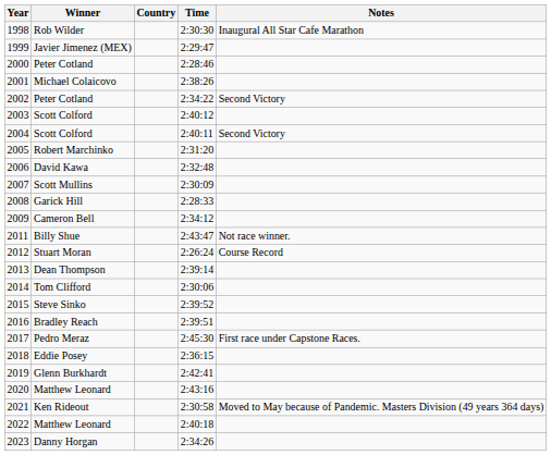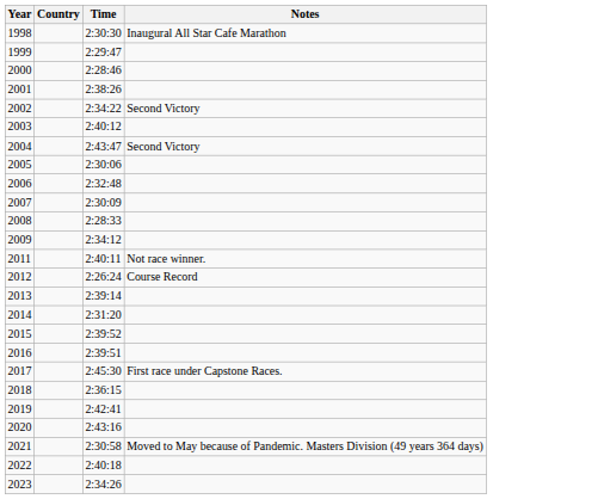- column: Winner | Rob Wilder | Javier Jimenez (MEX) | Peter Cotland | Michael Colaicovo | Peter Cotland | Scott Colford | Scott Colford | Robert Marchinko | David Kawa | Scott Mullins | Garick Hill | Cameron Bell | Billy Shue | Stuart Moran | Dean Thompson | Tom Clifford | Steve Sinko | Bradley Reach | Pedro Meraz | Eddie Posey | Glenn Burkhardt | Matthew Leonard | Ken Rideout | Matthew Leonard | Danny Horgan
2004 | Time: 2:40:11 -> 2:43:47
2005 | Time: 2:31:20 -> 2:30:06
2011 | Time: 2:43:47 -> 2:40:11
2014 | Time: 2:30:06 -> 2:31:20
